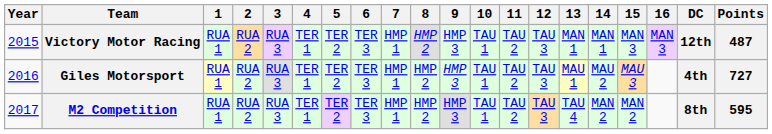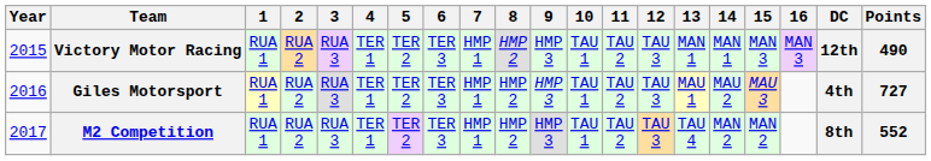Victory Motor Racing | Points: 487 -> 490
M2 Competition | Points: 595 -> 552
